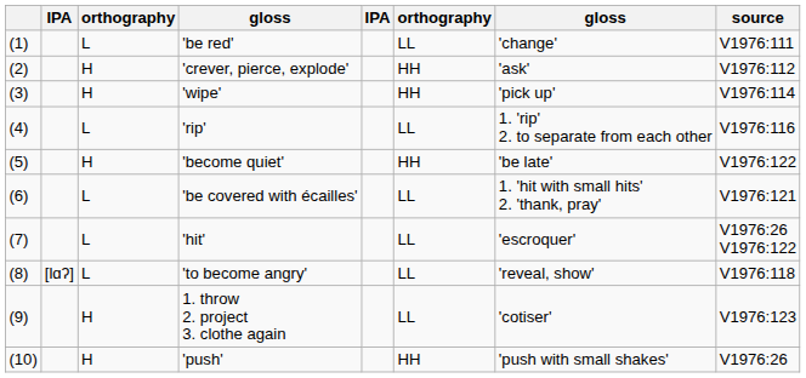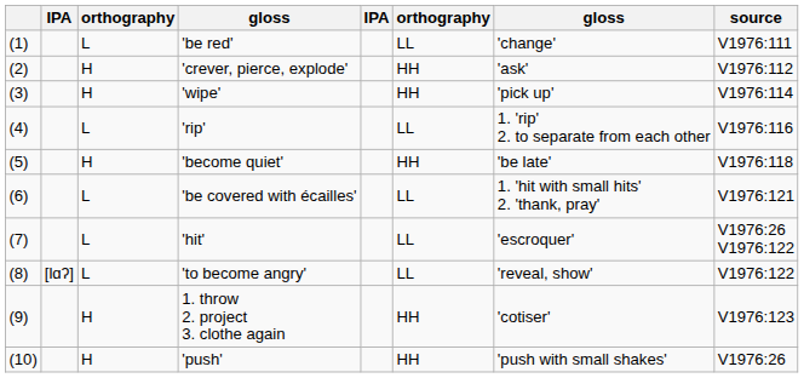'become quiet' | source: V1976:122 -> V1976:118
'to become angry' | source: V1976:118 -> V1976:122
1. throw 2. project 3. clothe again | column 6: LL -> HH
